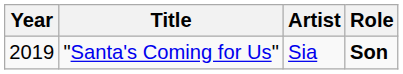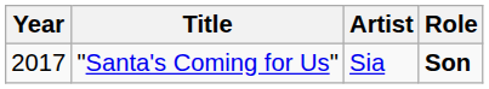"Santa's Coming for Us" | Year: 2019 -> 2017
